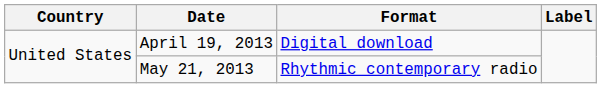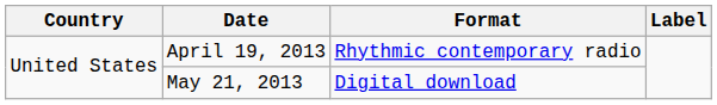April 19, 2013 | Format: Digital download -> Rhythmic contemporary radio
May 21, 2013 | Format: Rhythmic contemporary radio -> Digital download
